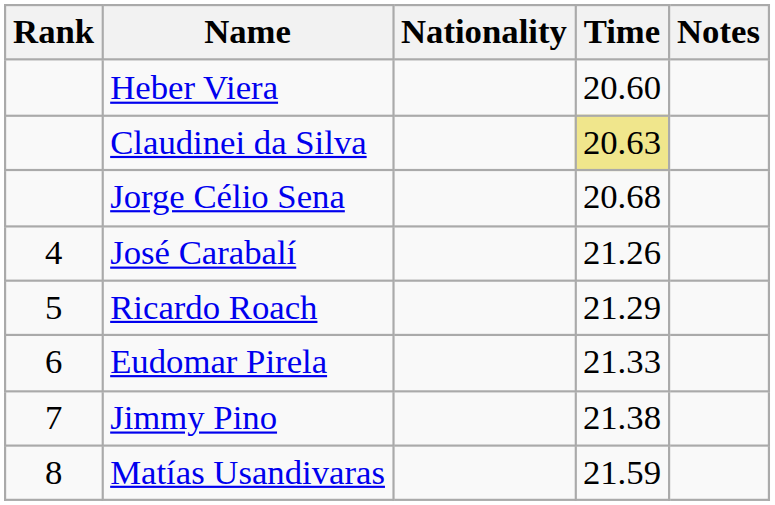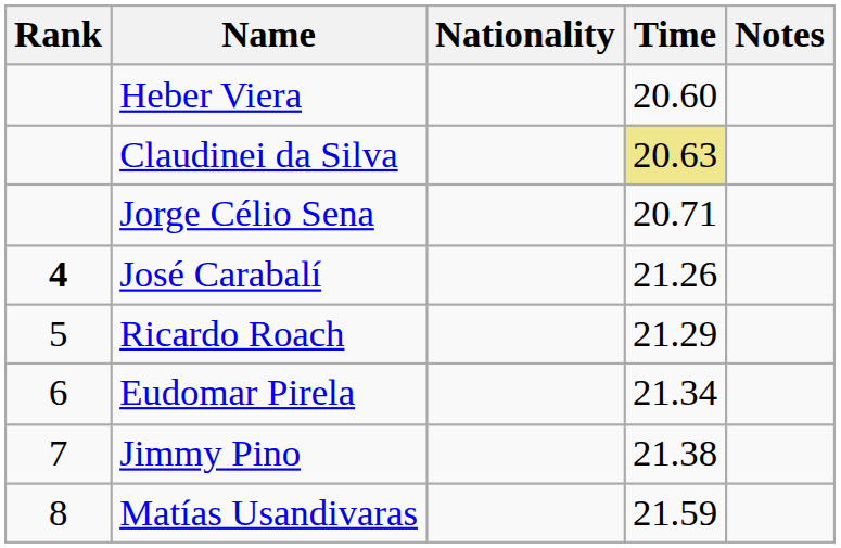Jorge Célio Sena | Time: 20.68 -> 20.71
José Carabalí | Rank: normal -> bold
Eudomar Pirela | Time: 21.33 -> 21.34
